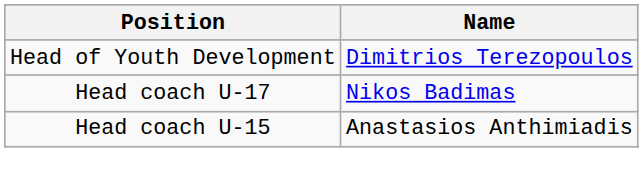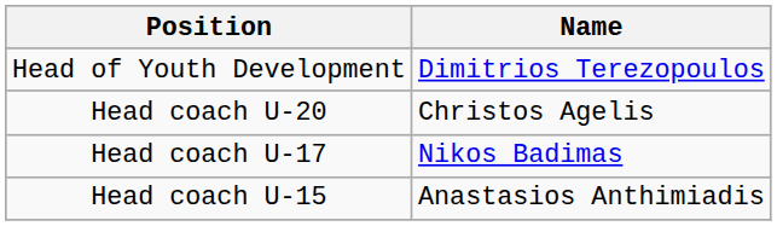+ row: Head coach U-20 | Christos Agelis
